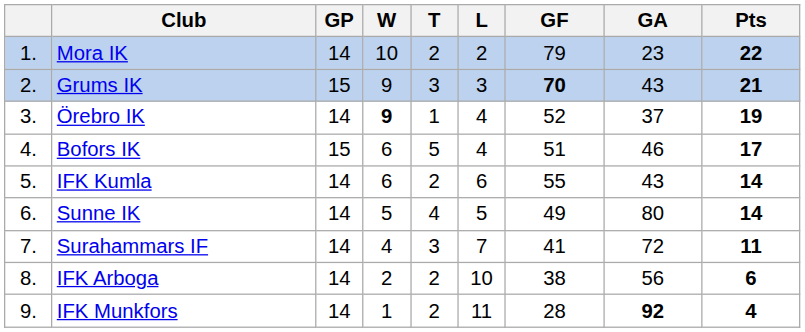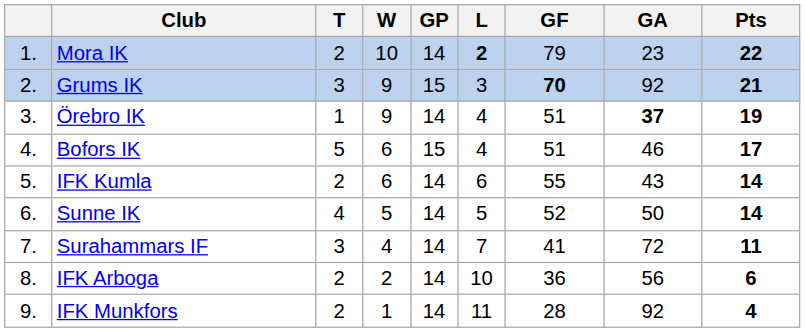columns swapped: GP <-> T
Mora IK | L: normal -> bold
Grums IK | GA: 43 -> 92
Örebro IK | W: bold -> normal
Örebro IK | GF: 52 -> 51
Örebro IK | GA: normal -> bold
Sunne IK | GF: 49 -> 52
Sunne IK | GA: 80 -> 50
IFK Arboga | GF: 38 -> 36
IFK Munkfors | GA: bold -> normal
